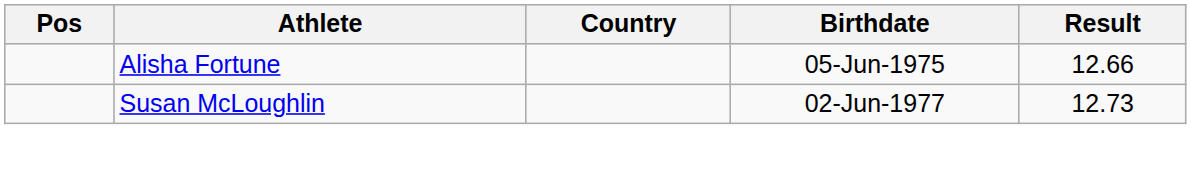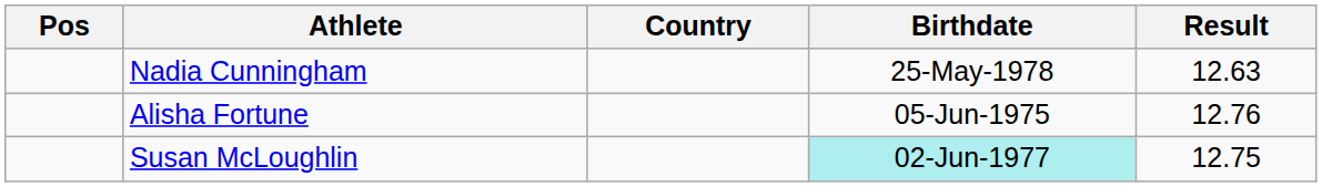+ row: Nadia Cunningham | 25-May-1978 | 12.63
Alisha Fortune | Result: 12.66 -> 12.76
Susan McLoughlin | Birthdate: no background -> paleturquoise background
Susan McLoughlin | Result: 12.73 -> 12.75
